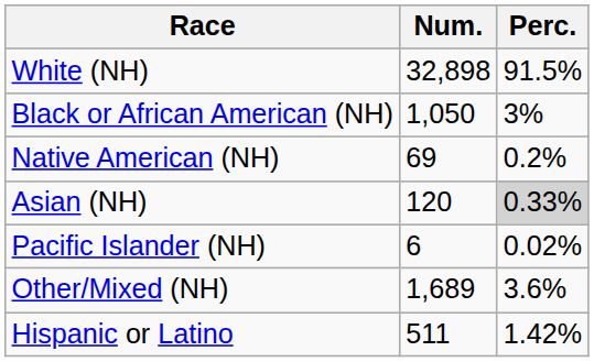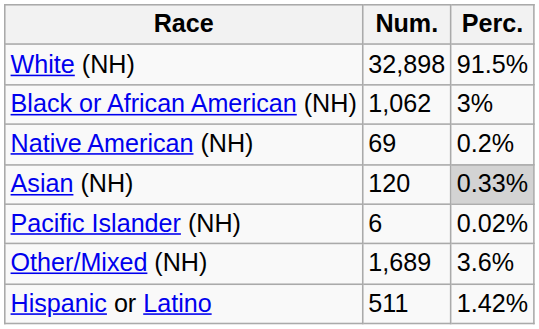Black or African American (NH) | Num.: 1,050 -> 1,062
